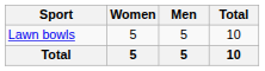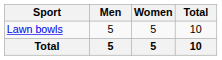columns swapped: Men <-> Women
